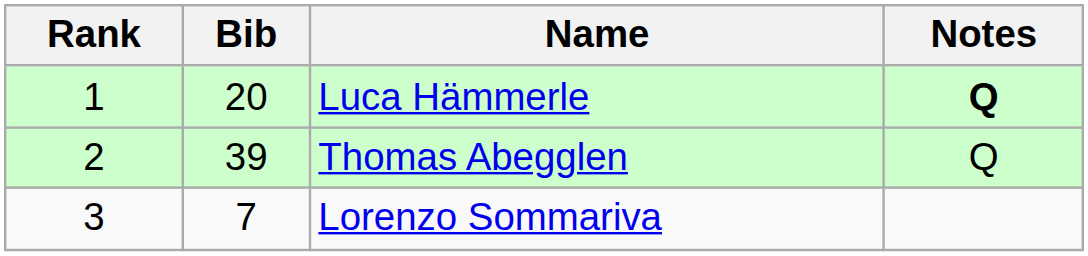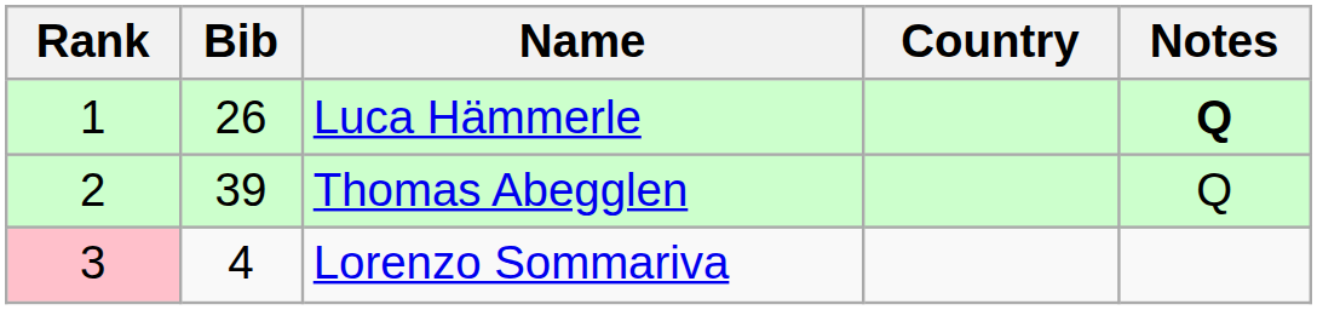+ column: Country
Luca Hämmerle | Bib: 20 -> 26
Lorenzo Sommariva | Rank: no background -> pink background
Lorenzo Sommariva | Bib: 7 -> 4
